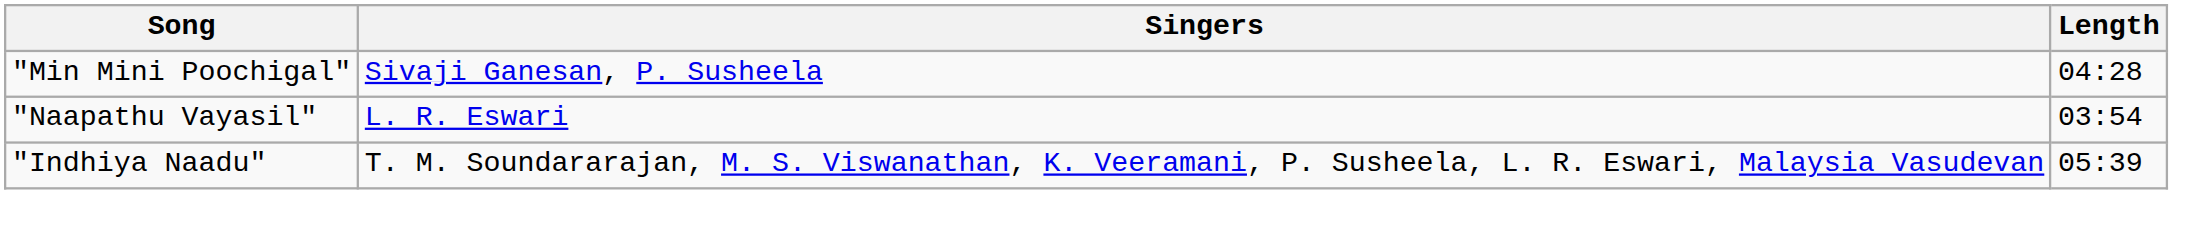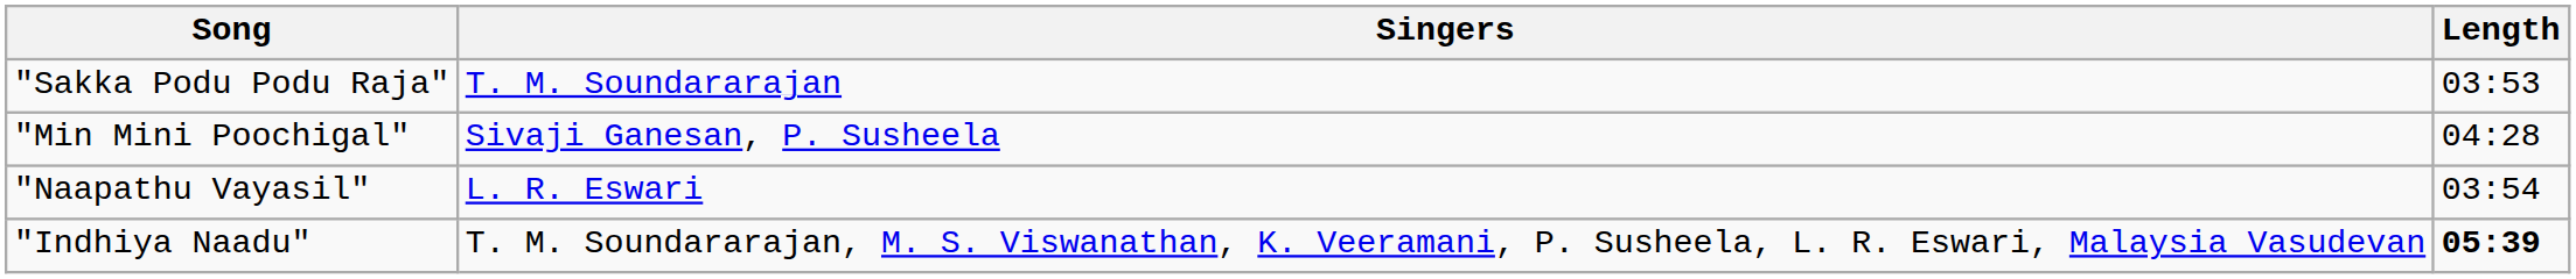+ row: "Sakka Podu Podu Raja" | T. M. Soundararajan | 03:53
"Indhiya Naadu" | Length: normal -> bold
